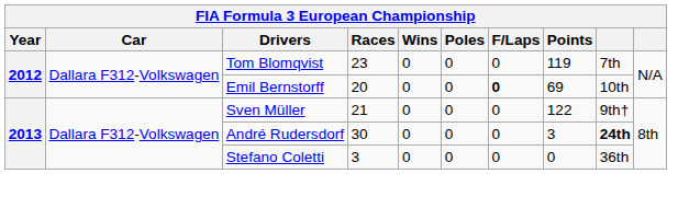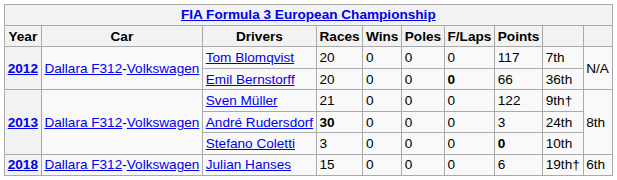Tom Blomqvist | Races: 23 -> 20
Tom Blomqvist | Points: 119 -> 117
Emil Bernstorff | Points: 69 -> 66
Emil Bernstorff | column 9: 10th -> 36th
André Rudersdorf | Races: normal -> bold
André Rudersdorf | column 9: bold -> normal
Stefano Coletti | Points: normal -> bold
Stefano Coletti | column 9: 36th -> 10th
+ row: 2018 | Dallara F312-Volkswagen | Julian Hanses | 15 | 0 | 0 | 0 | 6 | 19th† | 6th
